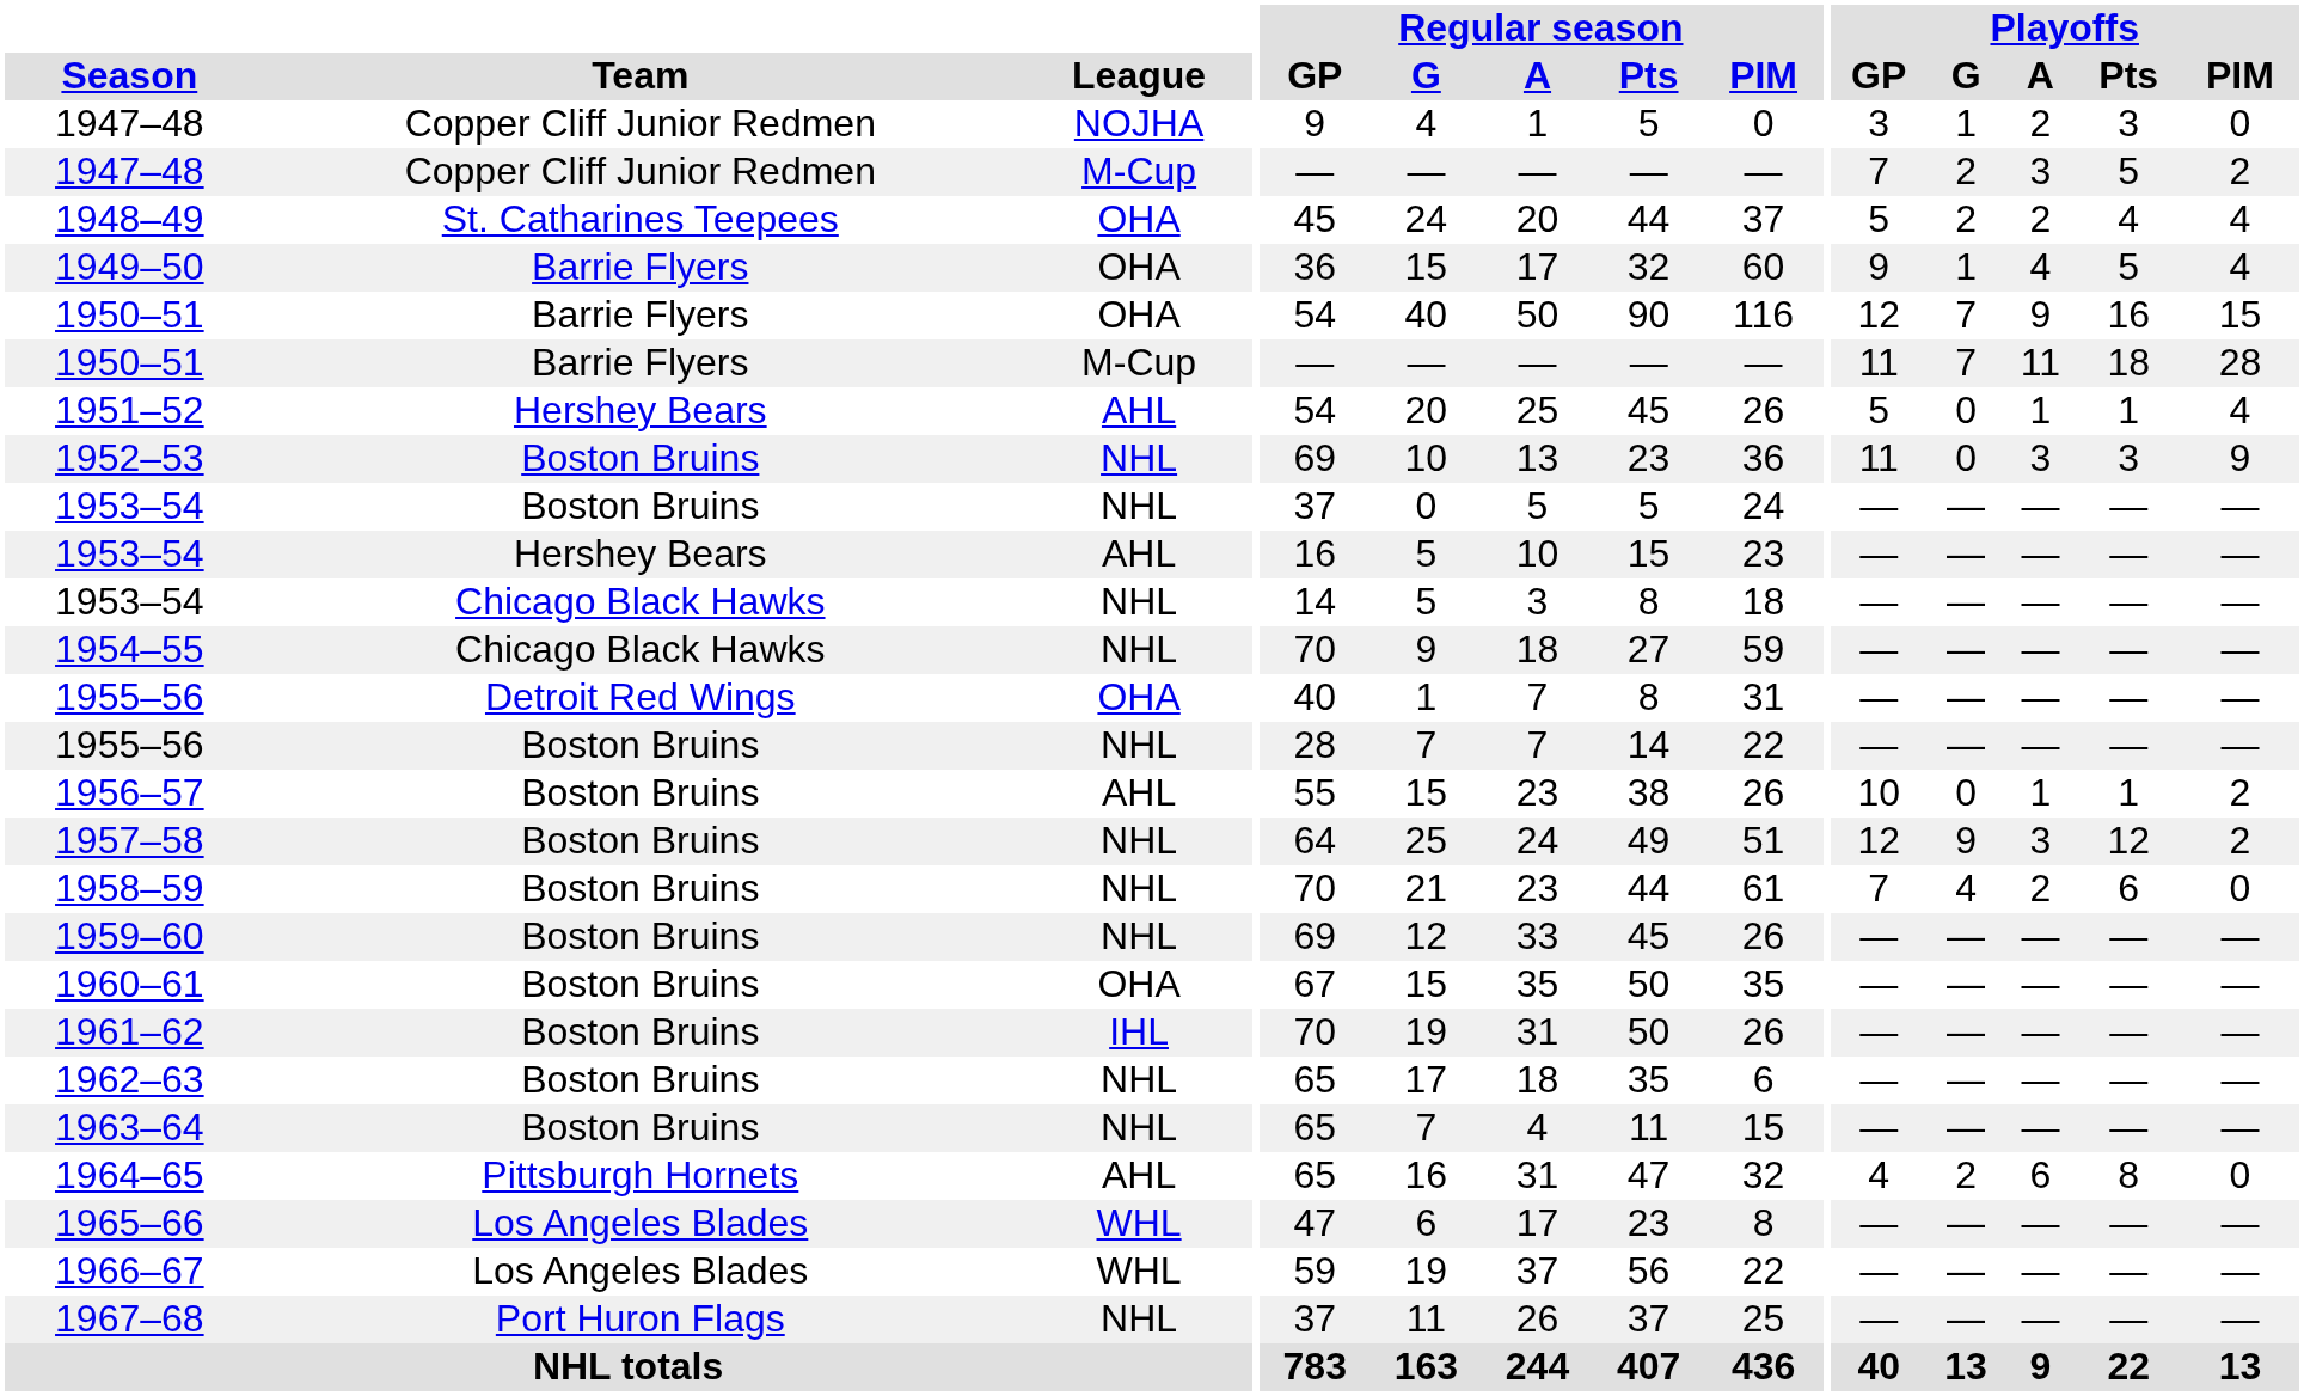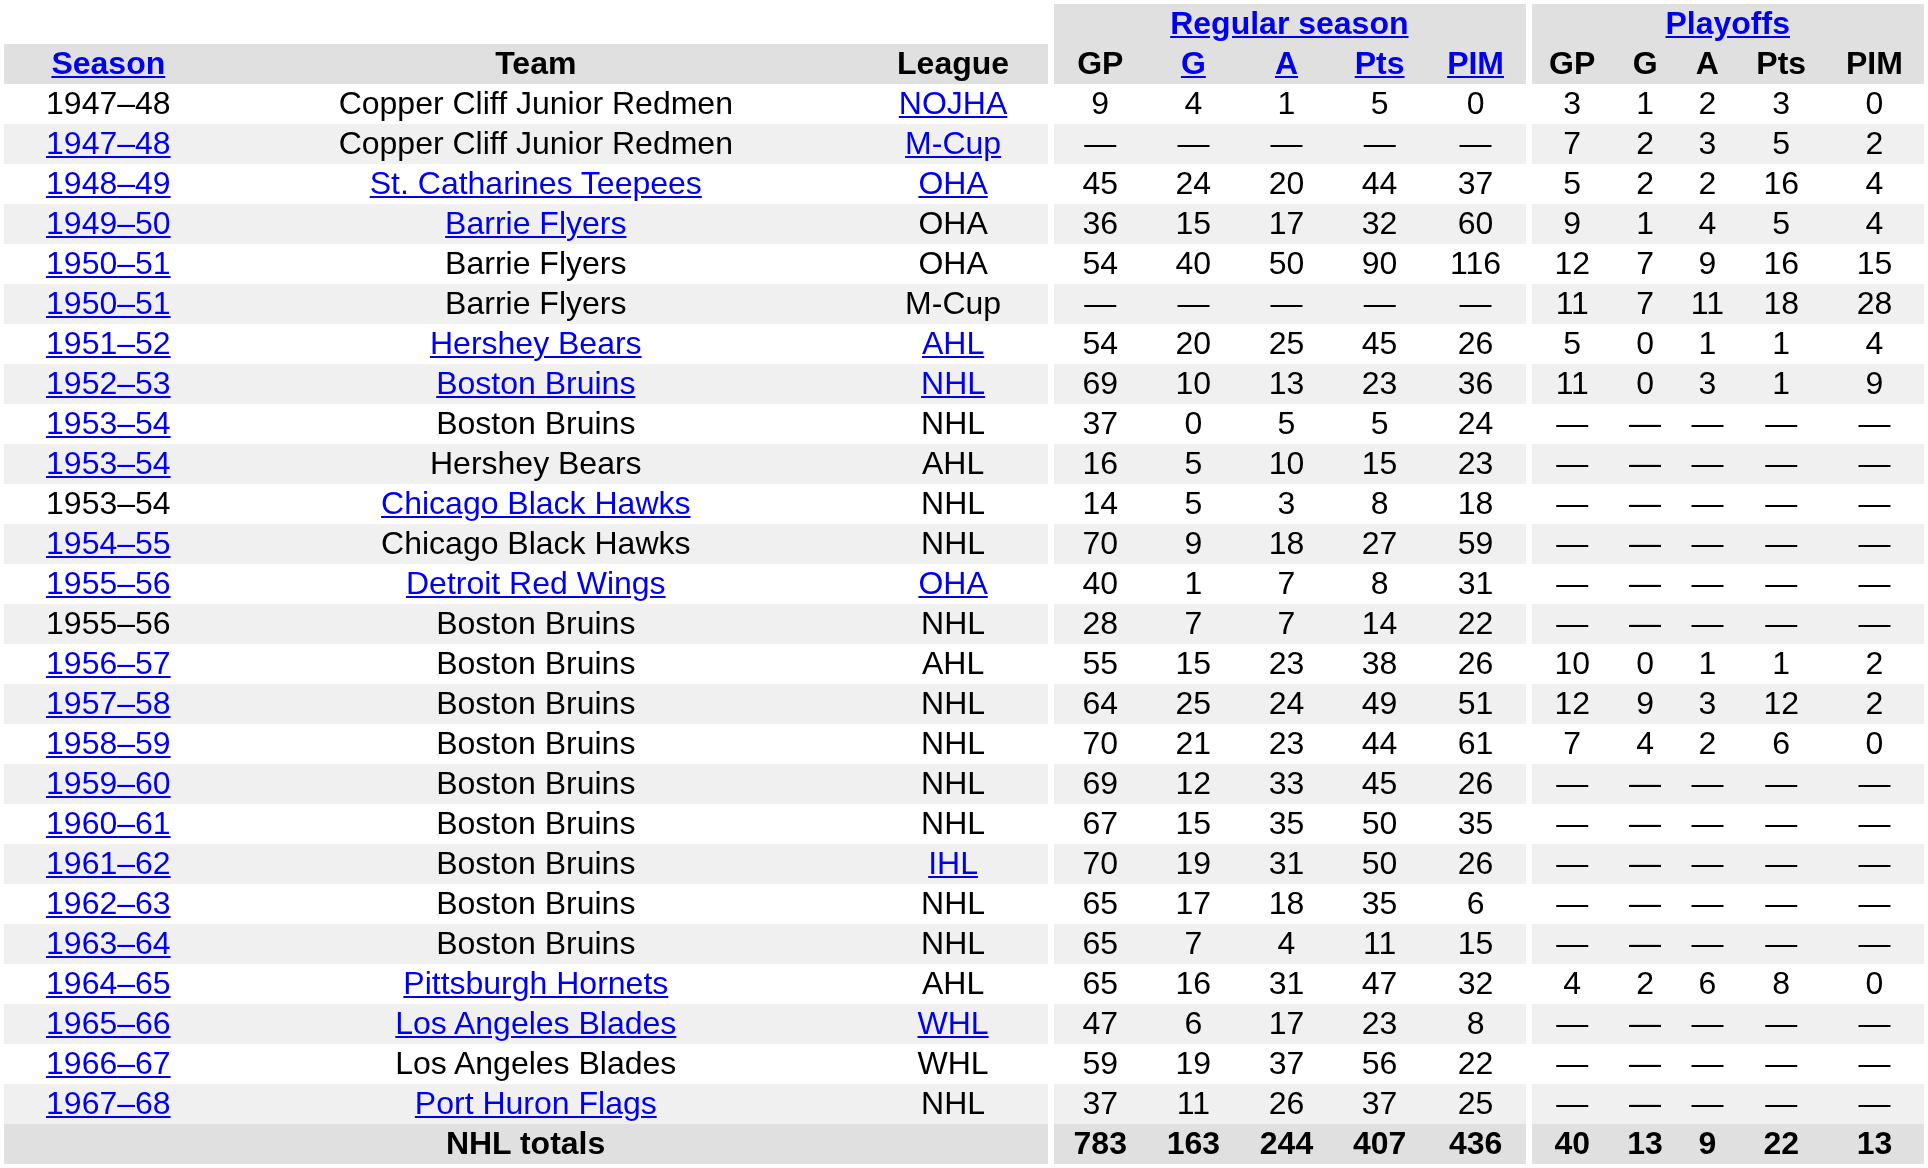1948–49 | Playoffs / Pts: 4 -> 16
1952–53 | Playoffs / Pts: 3 -> 1
1960–61 | League: OHA -> NHL
